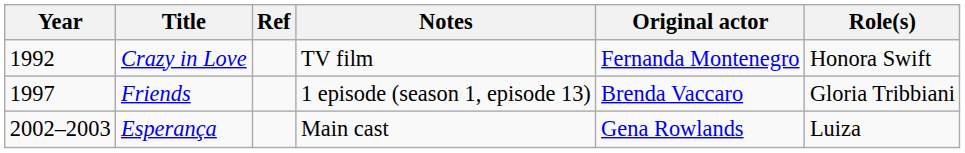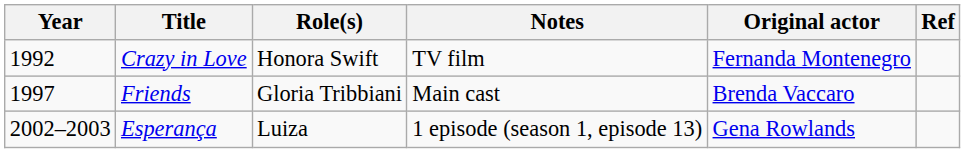columns swapped: Role(s) <-> Ref
Friends | Notes: 1 episode (season 1, episode 13) -> Main cast
Esperança | Notes: Main cast -> 1 episode (season 1, episode 13)
